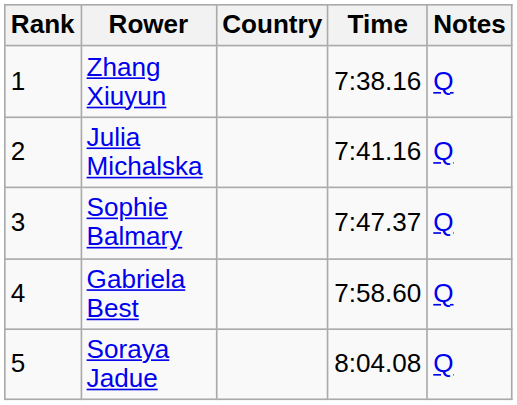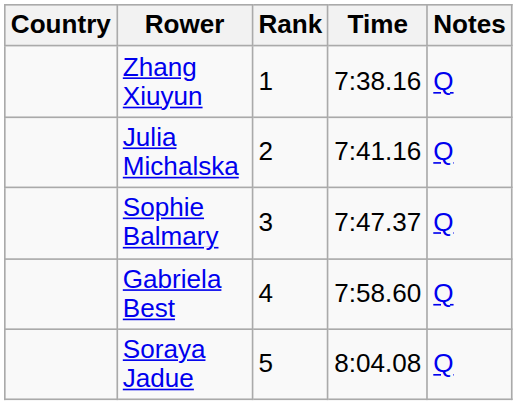columns swapped: Rank <-> Country
